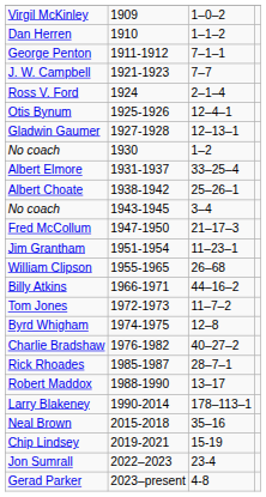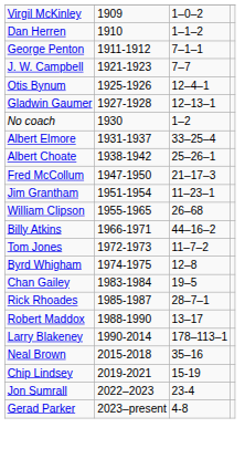- row: Ross V. Ford | 1924 | 2–1–4
- row: No coach | 1943-1945 | 3–4
- row: Charlie Bradshaw | 1976-1982 | 40–27–2
+ row: Chan Gailey | 1983-1984 | 19–5
